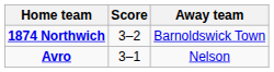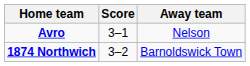rows swapped: 1874 Northwich <-> Avro
